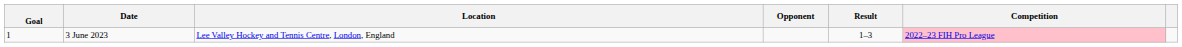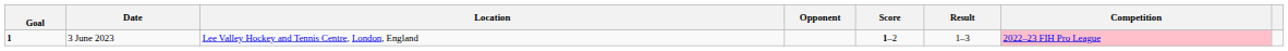+ column: Score | 1–2
3 June 2023 | Goal: normal -> bold
